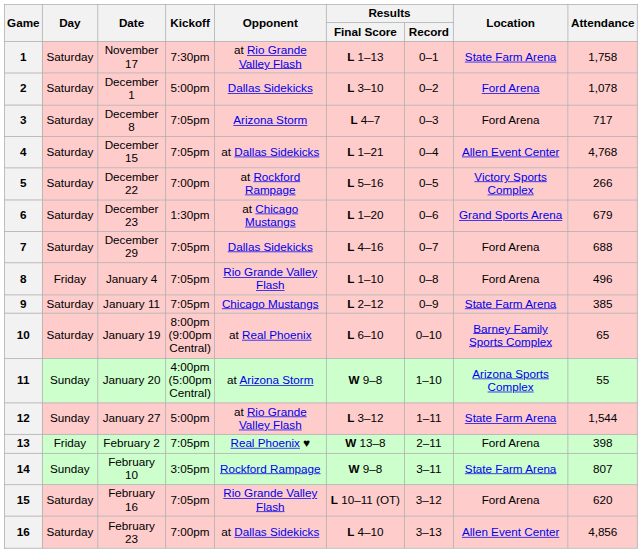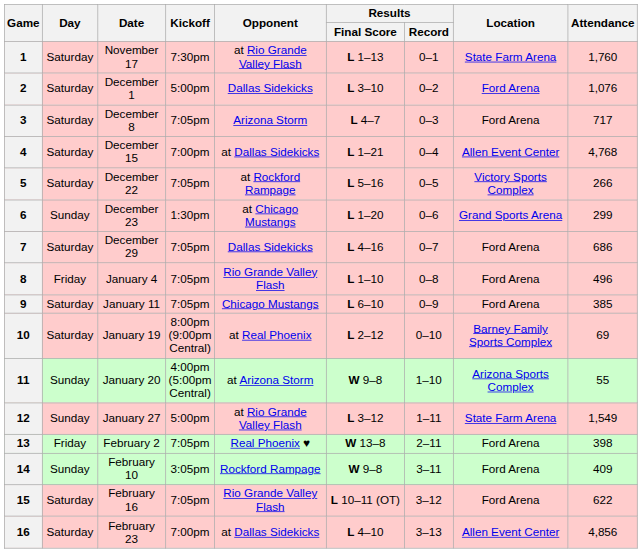1 | Attendance: 1,758 -> 1,760
2 | Attendance: 1,078 -> 1,076
4 | Kickoff: 7:05pm -> 7:00pm
5 | Kickoff: 7:00pm -> 7:05pm
6 | Day: Saturday -> Sunday
6 | Attendance: 679 -> 299
7 | Attendance: 688 -> 686
9 | Results / Final Score: L 2–12 -> L 6–10
9 | Location: State Farm Arena -> Ford Arena
10 | Results / Final Score: L 6–10 -> L 2–12
10 | Attendance: 65 -> 69
12 | Attendance: 1,544 -> 1,549
14 | Location: State Farm Arena -> Ford Arena
14 | Attendance: 807 -> 409
15 | Attendance: 620 -> 622
